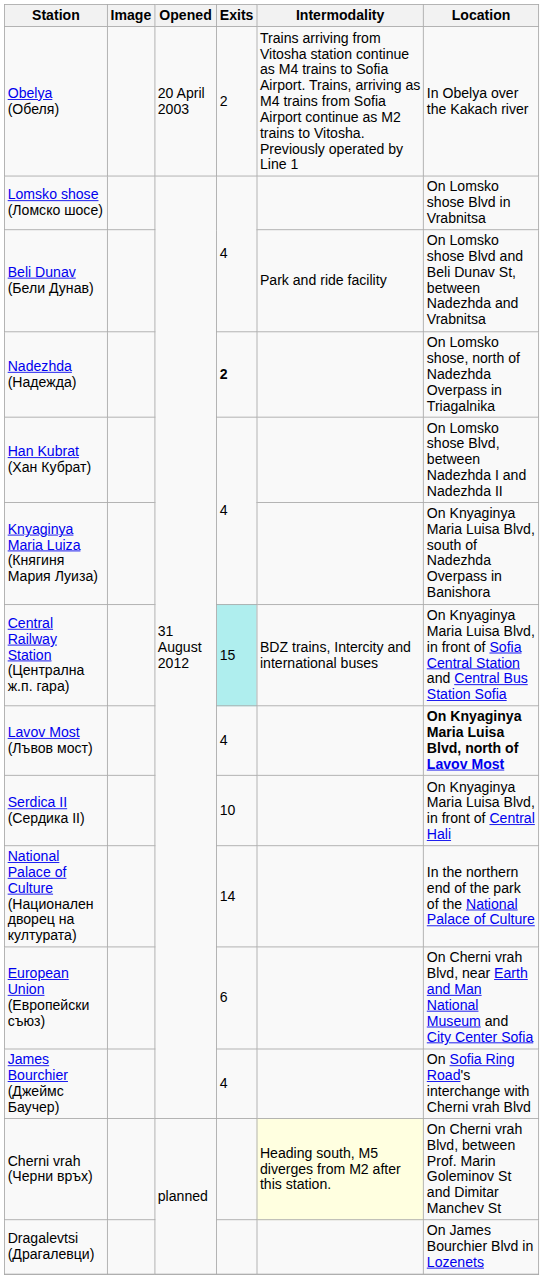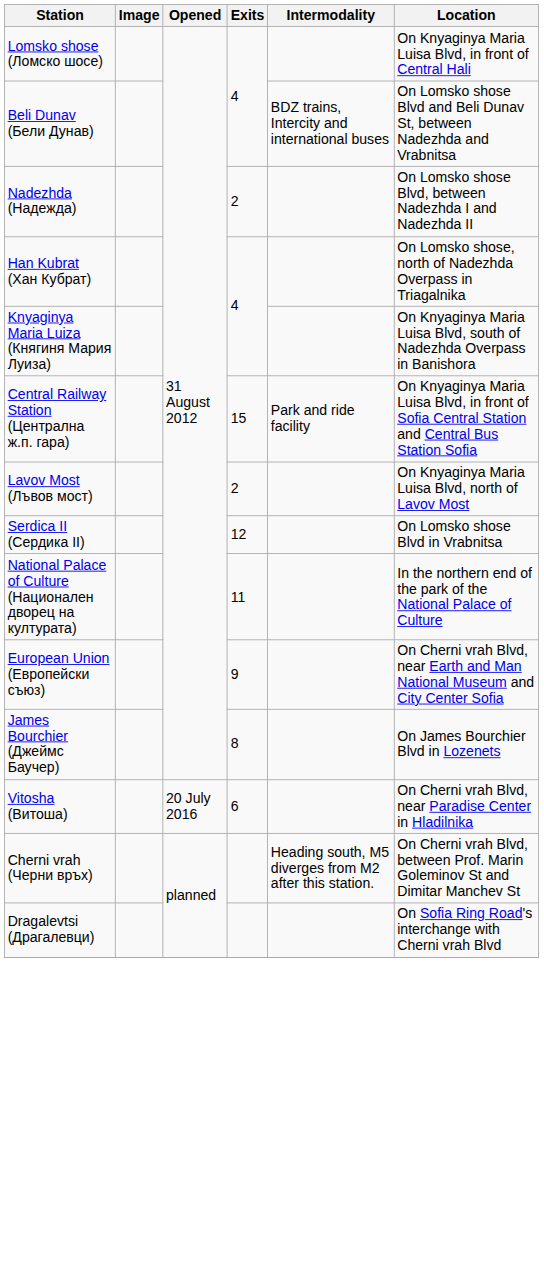- row: Obelya (Обеля) | 20 April 2003 | 2 | Trains arriving from Vitosha station continue as M4 trains to Sofia Airport. Trains, arriving as M4 trains from Sofia Airport continue as M2 trains to Vitosha. Previously operated by Line 1 | In Obelya over the Kakach river
Lomsko shose (Ломско шосе) | Location: On Lomsko shose Blvd in Vrabnitsa -> On Knyaginya Maria Luisa Blvd, in front of Central Hali
Beli Dunav (Бели Дунав) | Intermodality: Park and ride facility -> BDZ trains, Intercity and international buses
Nadezhda (Надежда) | Exits: bold -> normal
Nadezhda (Надежда) | Location: On Lomsko shose, north of Nadezhda Overpass in Triagalnika -> On Lomsko shose Blvd, between Nadezhda I and Nadezhda II
Han Kubrat (Хан Кубрат) | Location: On Lomsko shose Blvd, between Nadezhda I and Nadezhda II -> On Lomsko shose, north of Nadezhda Overpass in Triagalnika
Central Railway Station (Централна ж.п. гара) | Exits: paleturquoise background -> no background
Central Railway Station (Централна ж.п. гара) | Intermodality: BDZ trains, Intercity and international buses -> Park and ride facility
Lavov Most (Лъвов мост) | Exits: 4 -> 2
Lavov Most (Лъвов мост) | Location: bold -> normal
Serdica II (Сердика II) | Exits: 10 -> 12
Serdica II (Сердика II) | Location: On Knyaginya Maria Luisa Blvd, in front of Central Hali -> On Lomsko shose Blvd in Vrabnitsa
National Palace of Culture (Национален дворец на културата) | Exits: 14 -> 11
European Union (Европейски съюз) | Exits: 6 -> 9
James Bourchier (Джеймс Баучер) | Exits: 4 -> 8
James Bourchier (Джеймс Баучер) | Location: On Sofia Ring Road's interchange with Cherni vrah Blvd -> On James Bourchier Blvd in Lozenets
+ row: Vitosha (Витоша) | 20 July 2016 | 6 | On Cherni vrah Blvd, near Paradise Center in Hladilnika
Cherni vrah (Черни връх) | Intermodality: lightyellow background -> no background
Dragalevtsi (Драгалевци) | Location: On James Bourchier Blvd in Lozenets -> On Sofia Ring Road's interchange with Cherni vrah Blvd
